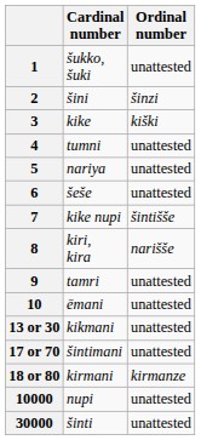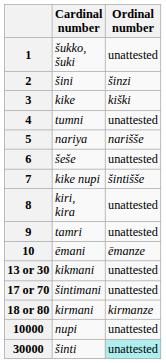5 | Ordinal number: unattested -> narišše
8 | Ordinal number: narišše -> unattested
10 | Ordinal number: unattested -> ēmanze
30000 | Ordinal number: no background -> paleturquoise background
